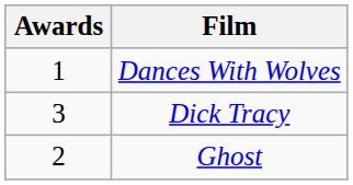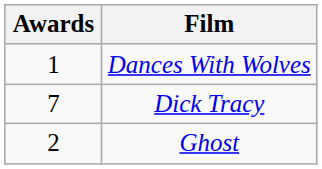Dick Tracy | Awards: 3 -> 7
